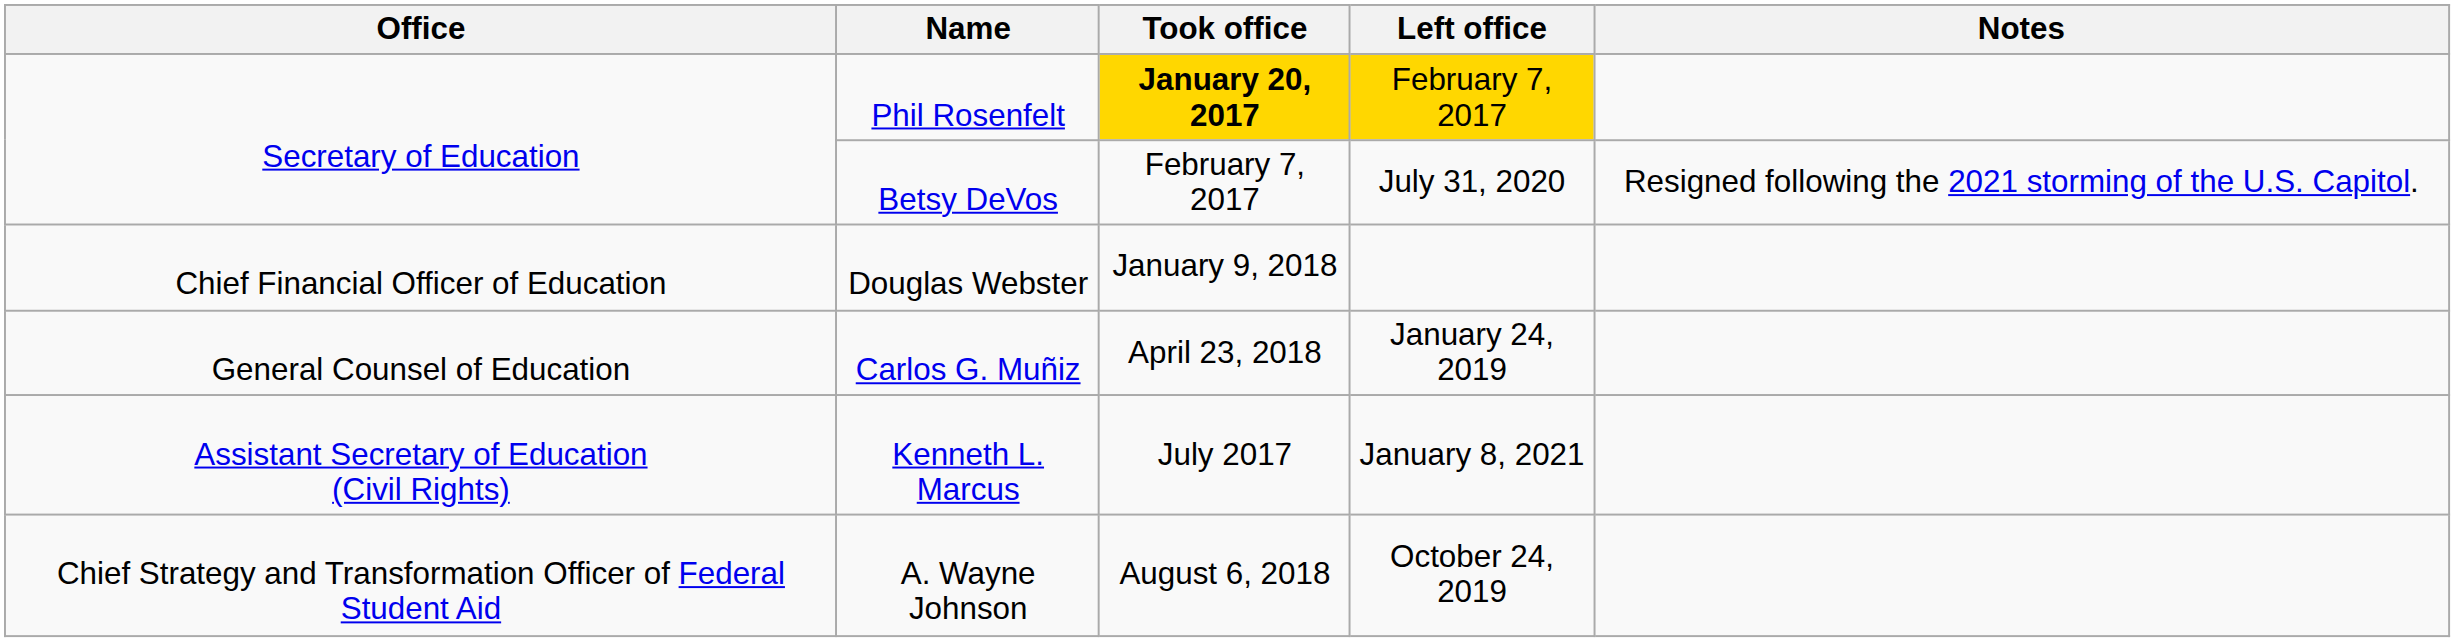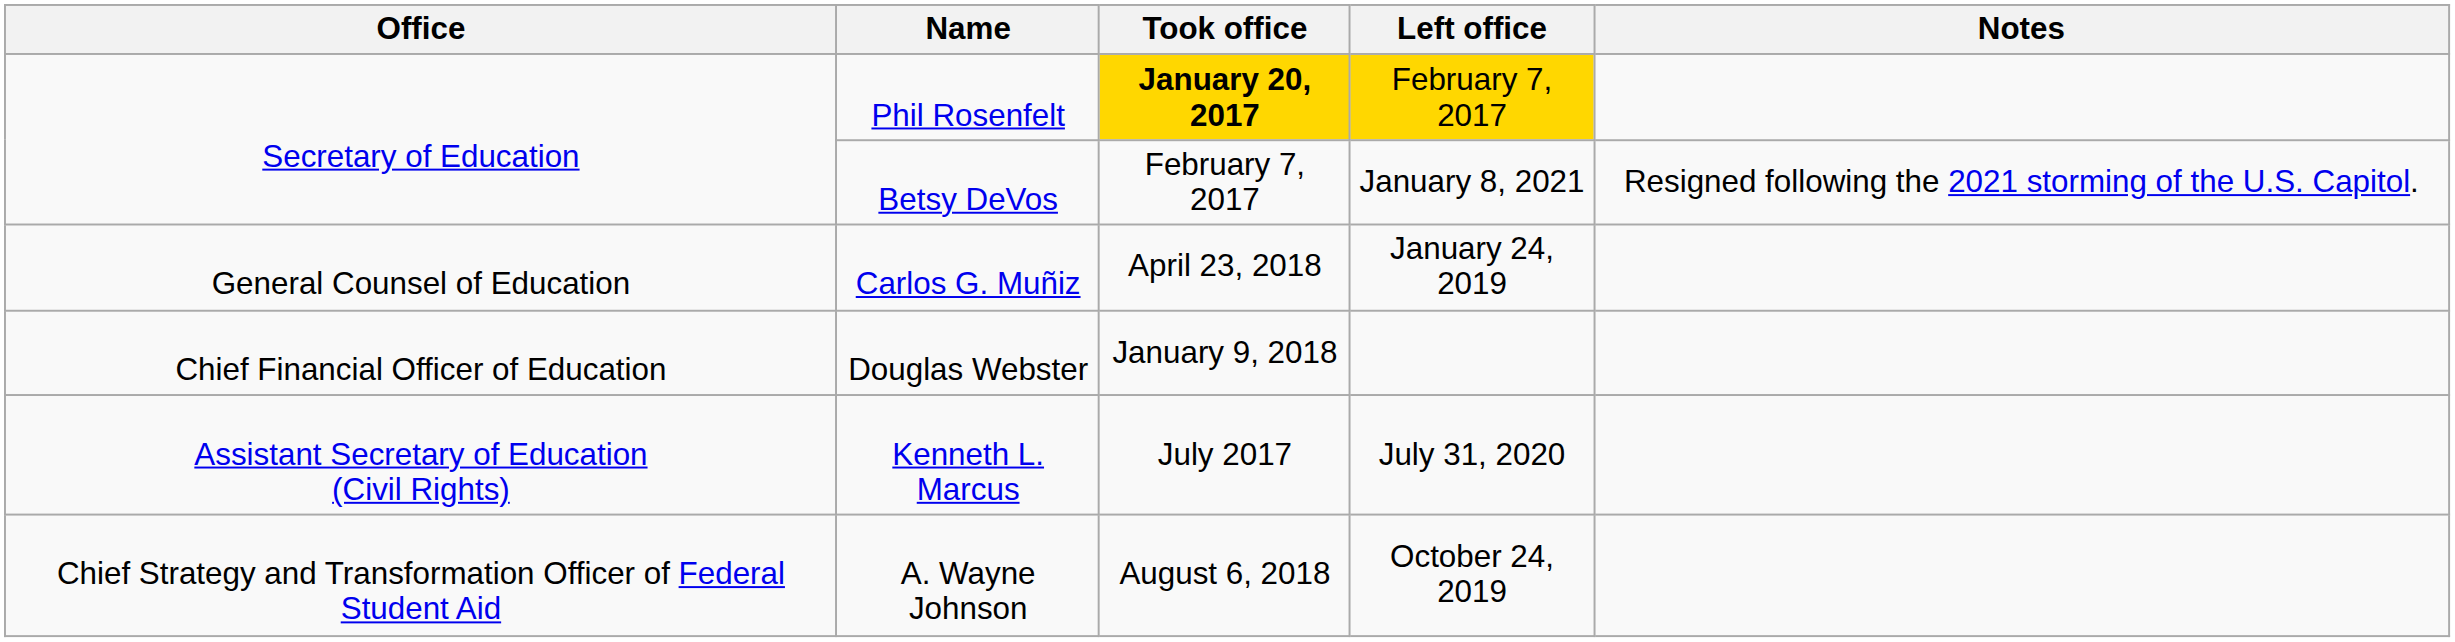Betsy DeVos | Left office: July 31, 2020 -> January 8, 2021
rows swapped: Carlos G. Muñiz <-> Douglas Webster
Kenneth L. Marcus | Left office: January 8, 2021 -> July 31, 2020
